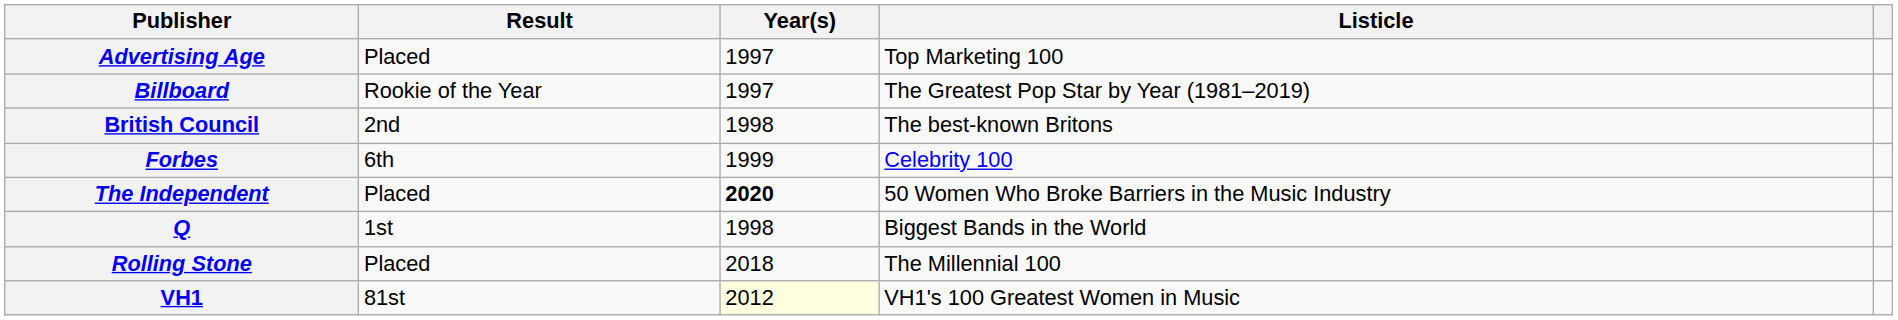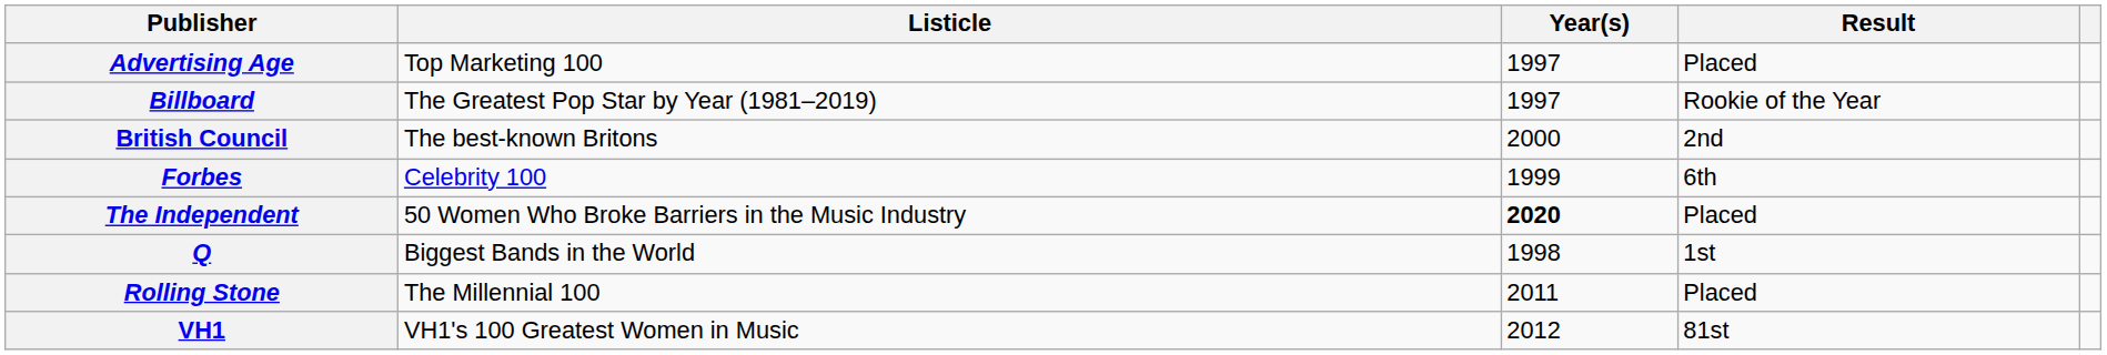columns swapped: Listicle <-> Result
British Council | Year(s): 1998 -> 2000
Rolling Stone | Year(s): 2018 -> 2011
VH1 | Year(s): lightyellow background -> no background
